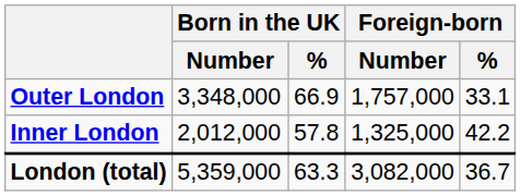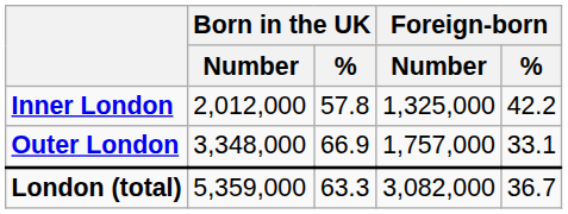rows swapped: Inner London <-> Outer London
